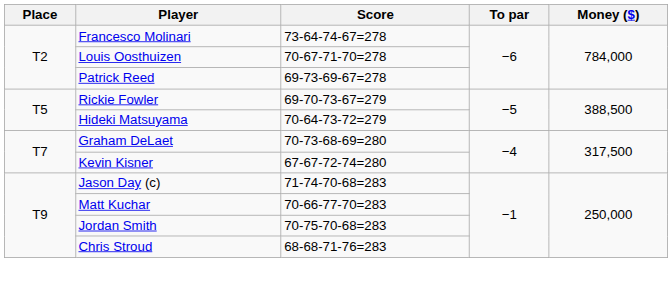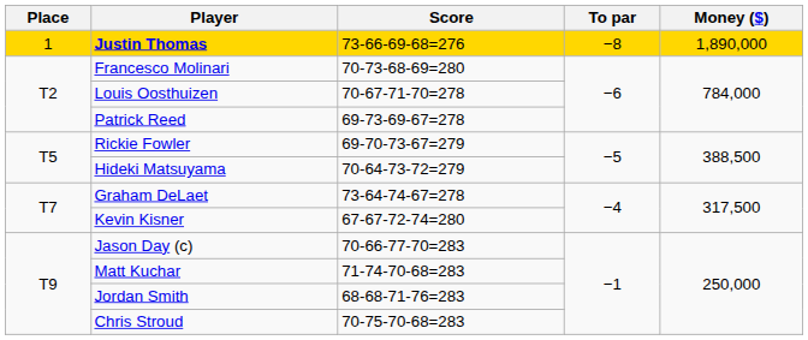+ row: 1 | Justin Thomas | 73-66-69-68=276 | −8 | 1,890,000
Francesco Molinari | Score: 73-64-74-67=278 -> 70-73-68-69=280
Graham DeLaet | Score: 70-73-68-69=280 -> 73-64-74-67=278
Jason Day (c) | Score: 71-74-70-68=283 -> 70-66-77-70=283
Matt Kuchar | Score: 70-66-77-70=283 -> 71-74-70-68=283
Jordan Smith | Score: 70-75-70-68=283 -> 68-68-71-76=283
Chris Stroud | Score: 68-68-71-76=283 -> 70-75-70-68=283
